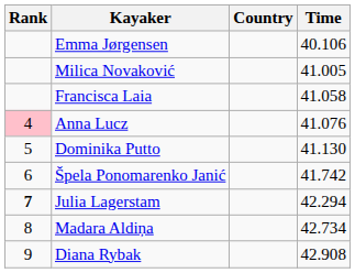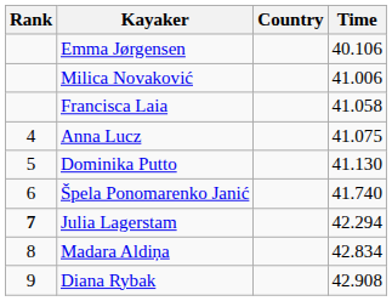Milica Novaković | Time: 41.005 -> 41.006
Anna Lucz | Rank: pink background -> no background
Anna Lucz | Time: 41.076 -> 41.075
Špela Ponomarenko Janić | Time: 41.742 -> 41.740
Madara Aldiņa | Time: 42.734 -> 42.834
